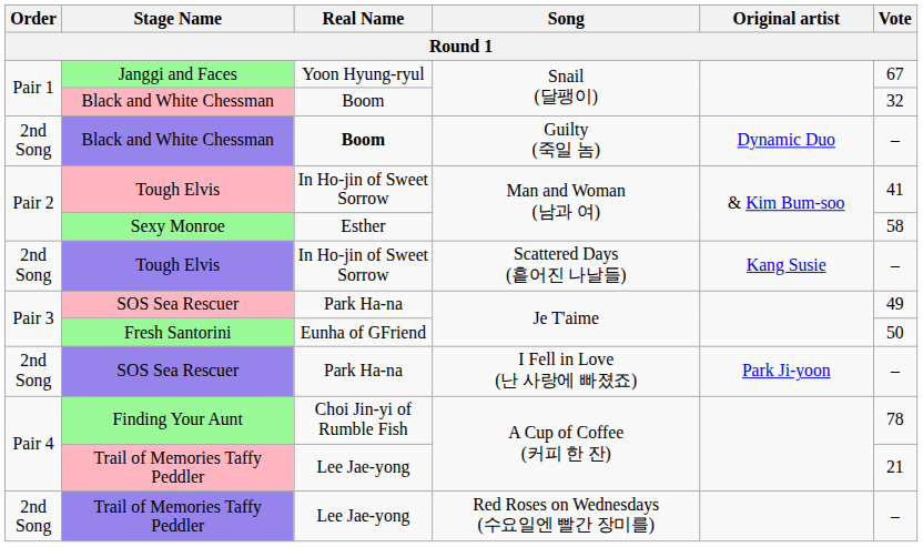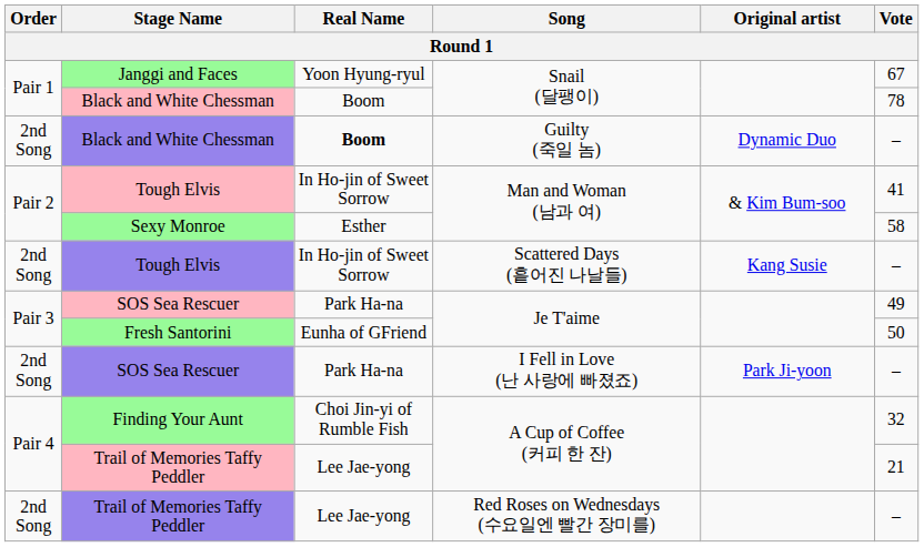Black and White Chessman / Snail (달팽이) | Vote: 32 -> 78
Finding Your Aunt | Vote: 78 -> 32
